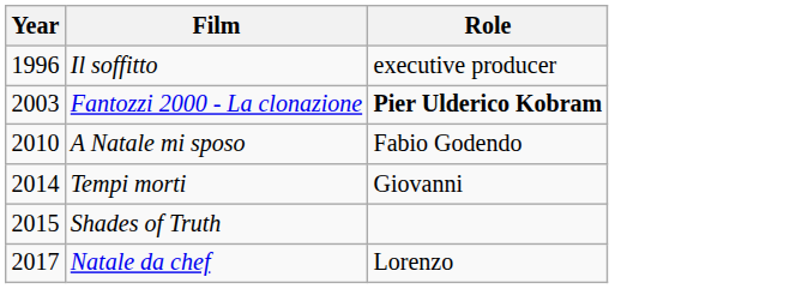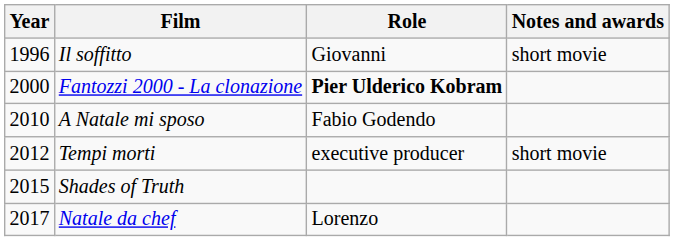+ column: Notes and awards | short movie | short movie
Il soffitto | Role: executive producer -> Giovanni
Fantozzi 2000 - La clonazione | Year: 2003 -> 2000
Tempi morti | Year: 2014 -> 2012
Tempi morti | Role: Giovanni -> executive producer
